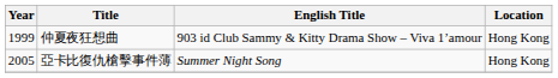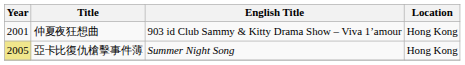仲夏夜狂想曲 | Year: 1999 -> 2001
亞卡比復仇槍擊事件薄 | Year: no background -> khaki background
